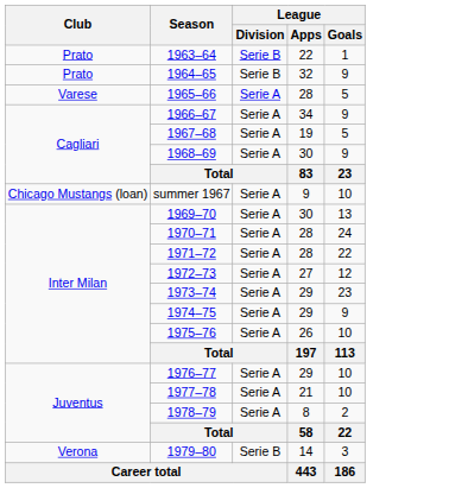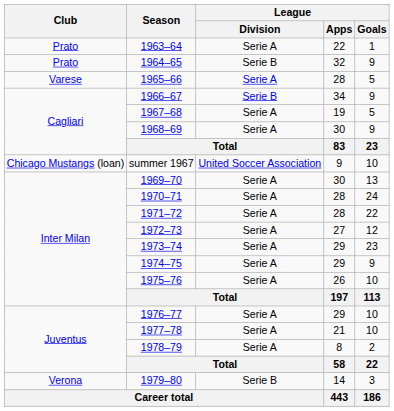1963–64 | League / Division: Serie B -> Serie A
1966–67 | League / Division: Serie A -> Serie B
summer 1967 | League / Division: Serie A -> United Soccer Association
